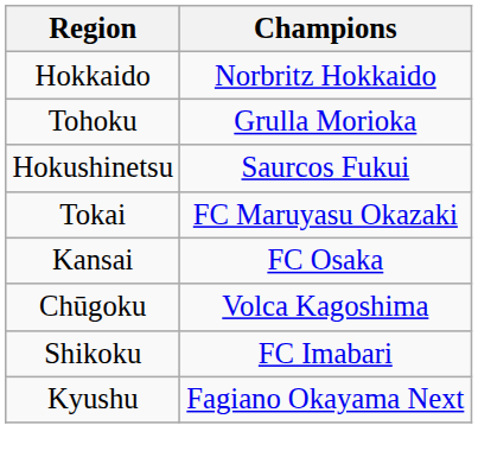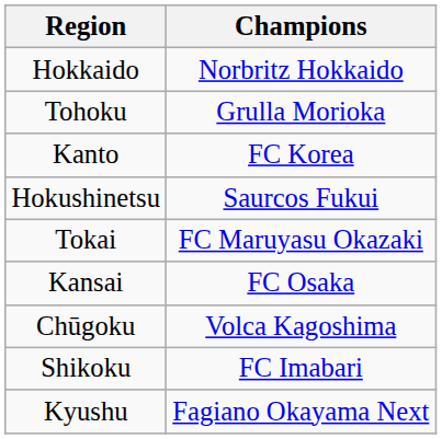+ row: Kanto | FC Korea
